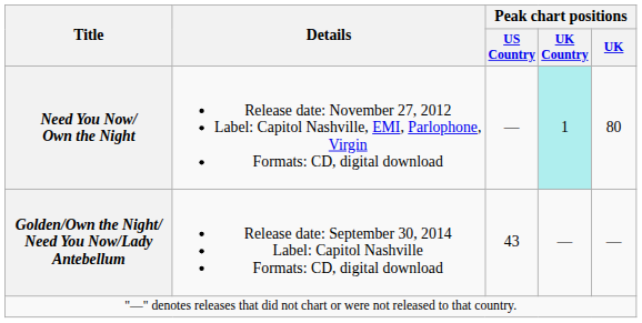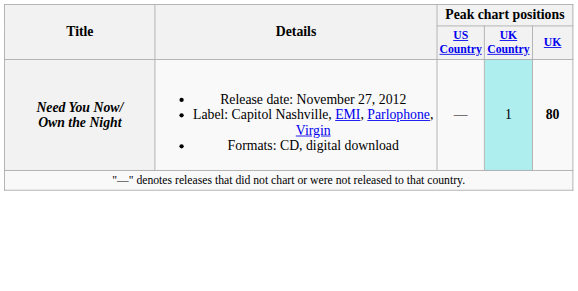Need You Now/ Own the Night | Peak chart positions / UK: normal -> bold
- row: Golden/Own the Night/ Need You Now/Lady Antebellum | Release date: September 30, 2014 Label: Capitol Nashville Formats: CD, digital download | 43 | — | —
